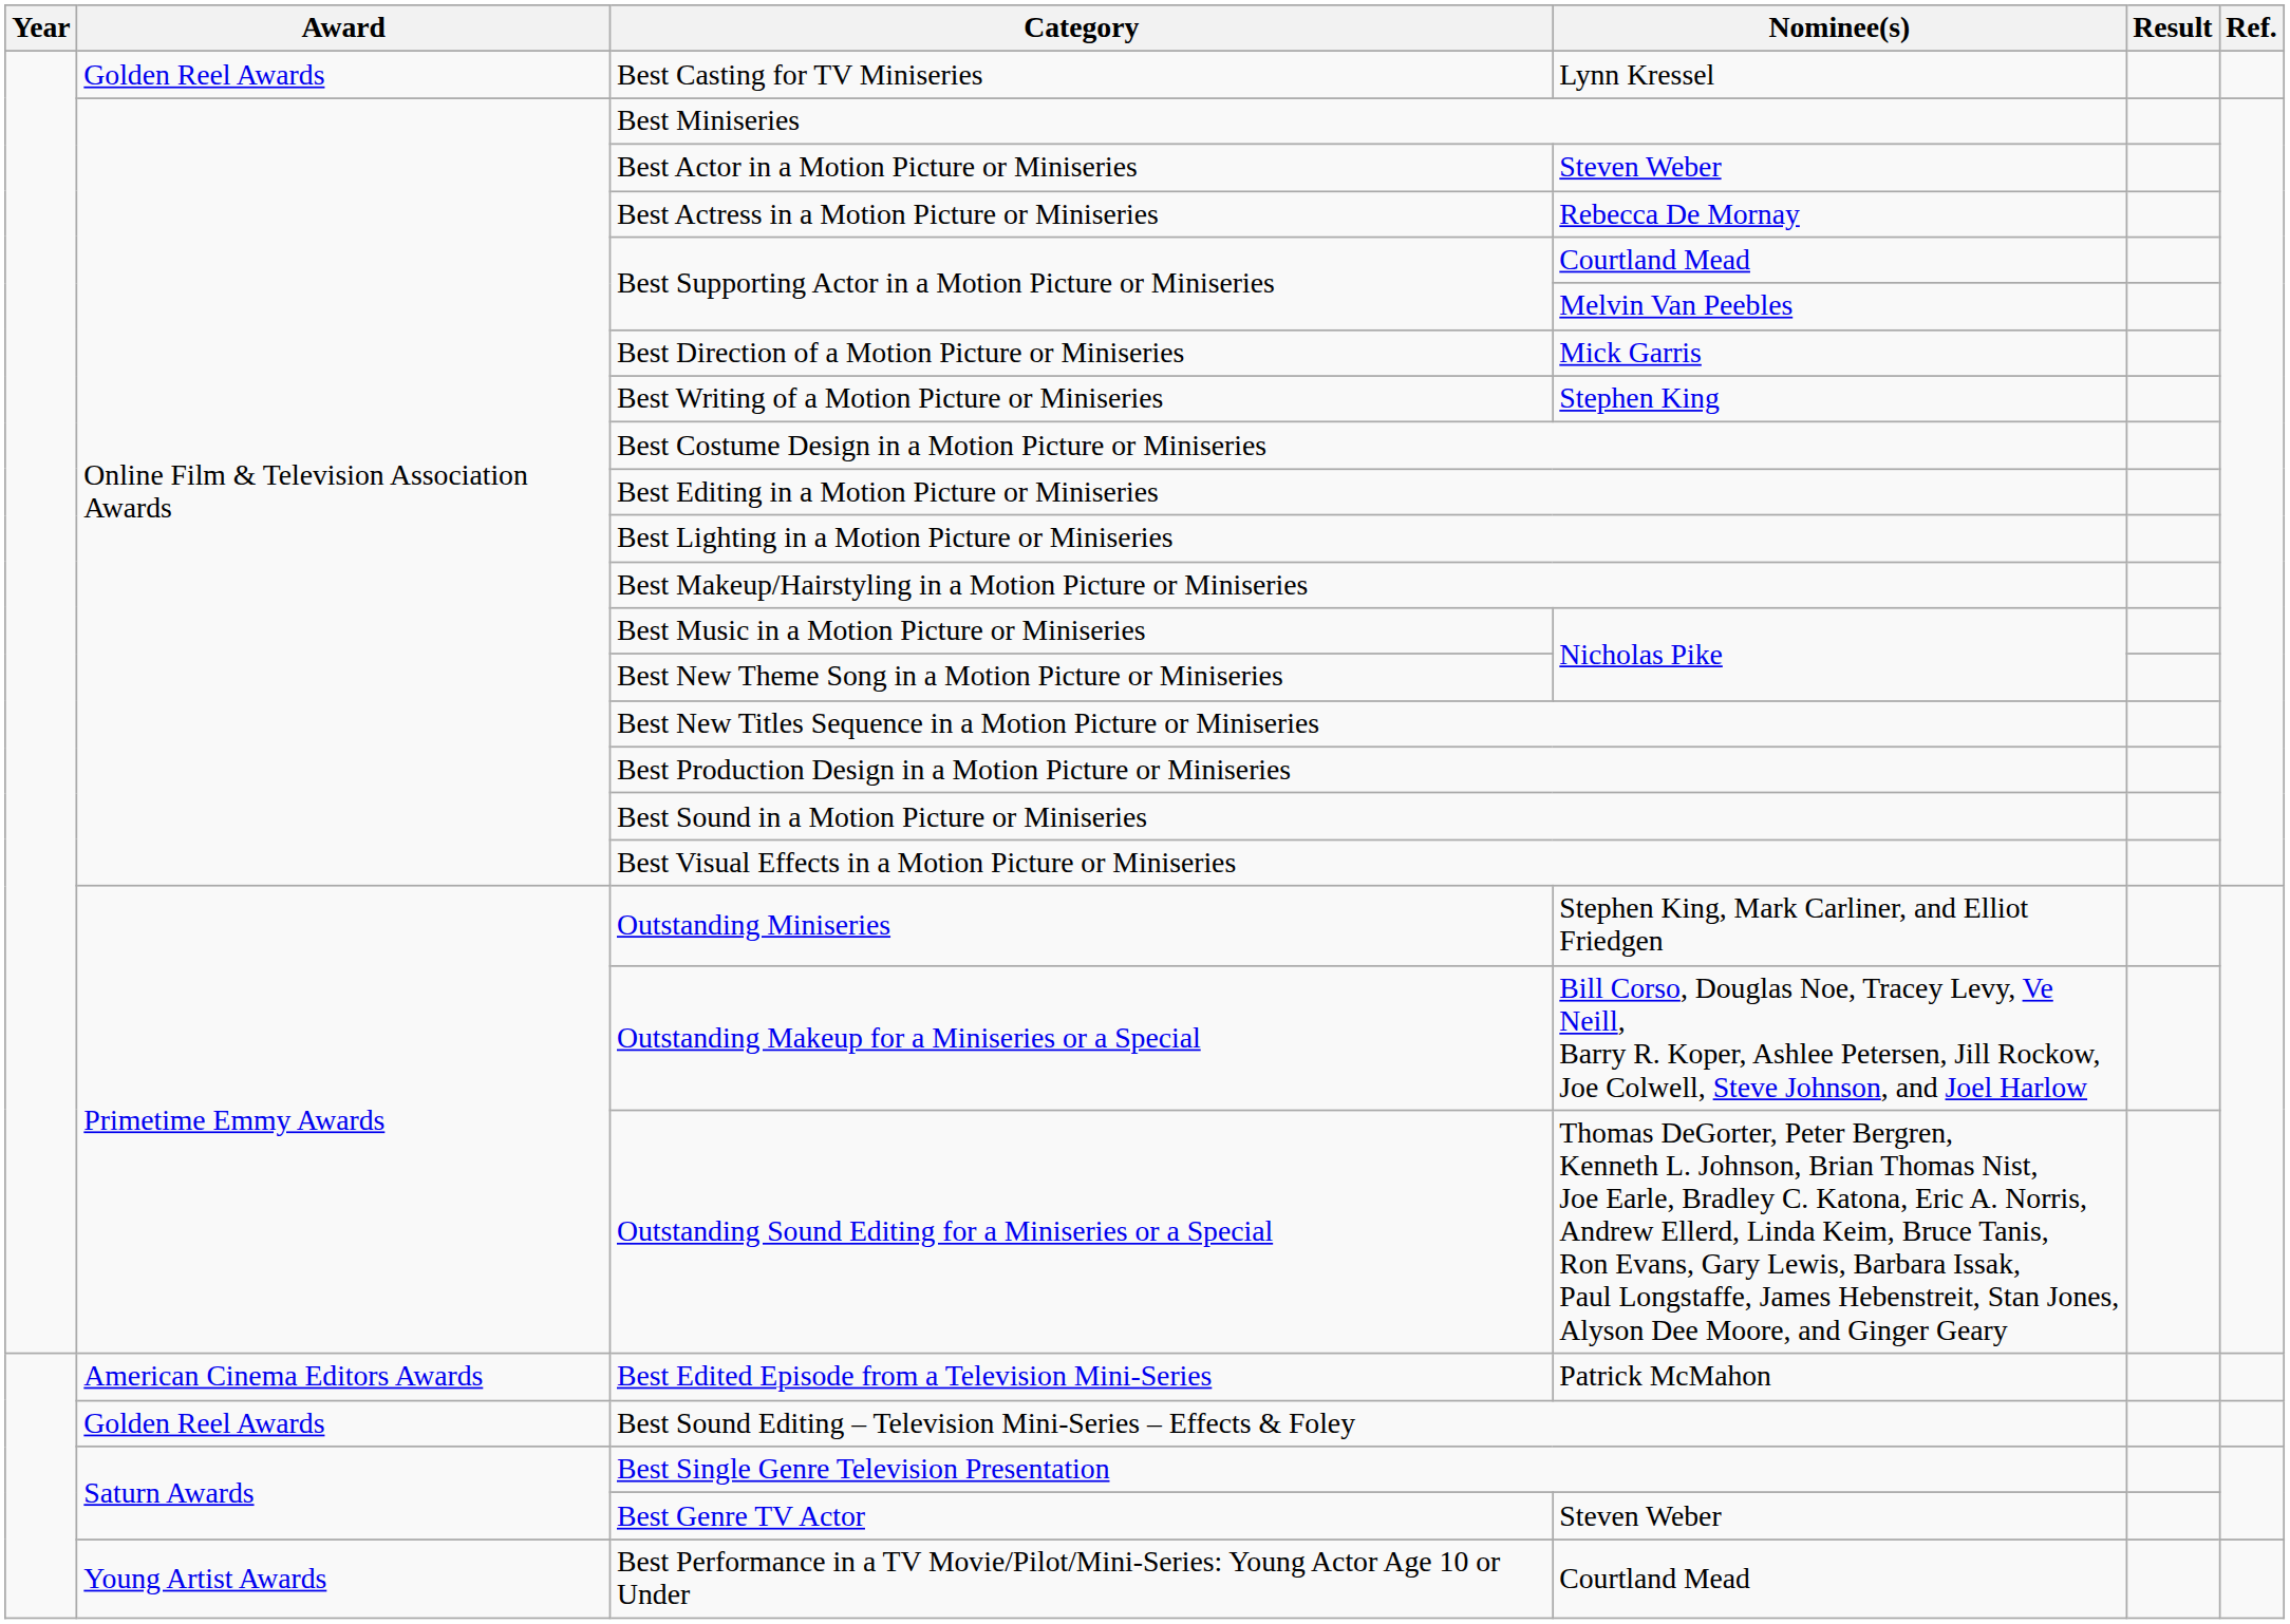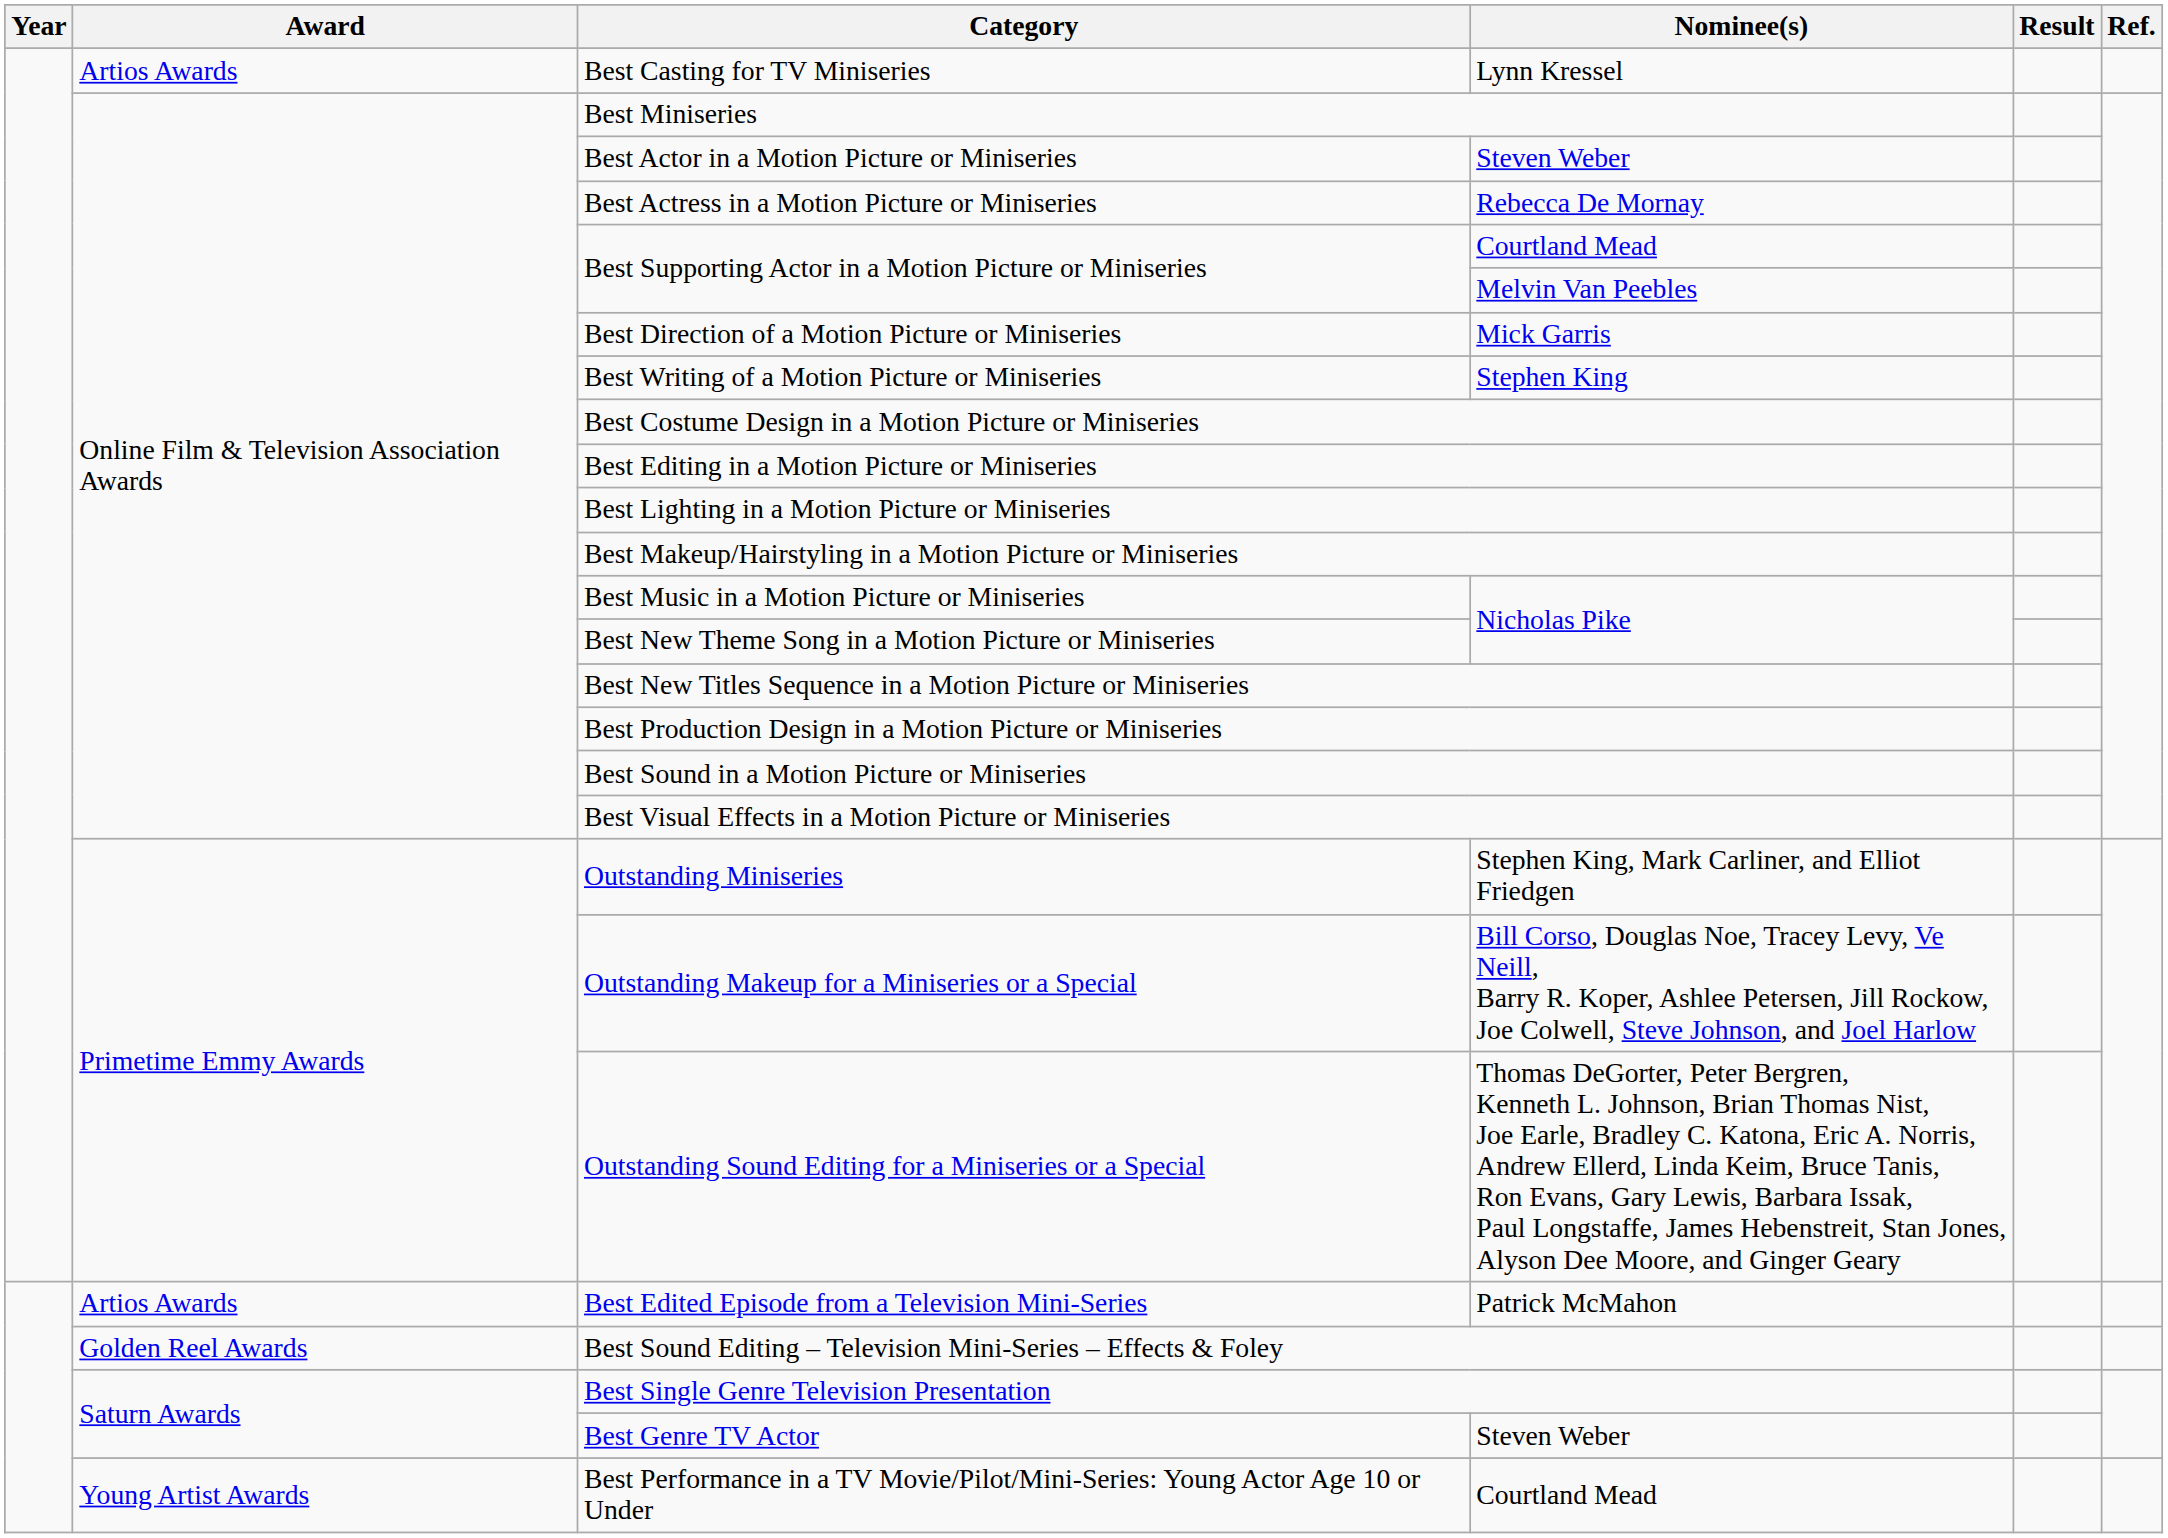Best Casting for TV Miniseries | Award: Golden Reel Awards -> Artios Awards
Best Edited Episode from a Television Mini-Series | Award: American Cinema Editors Awards -> Artios Awards
